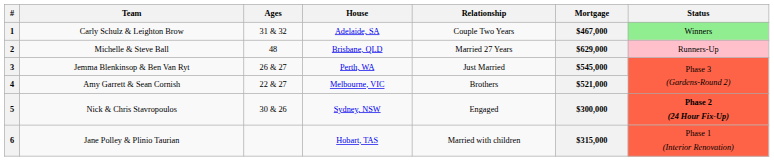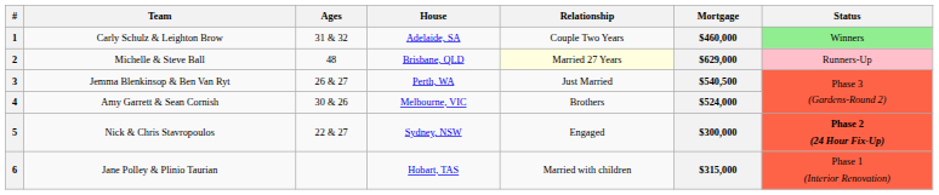1 | Mortgage: $467,000 -> $460,000
2 | Relationship: no background -> lightyellow background
3 | Mortgage: $545,000 -> $540,500
4 | Ages: 22 & 27 -> 30 & 26
4 | Mortgage: $521,000 -> $524,000
5 | Ages: 30 & 26 -> 22 & 27
